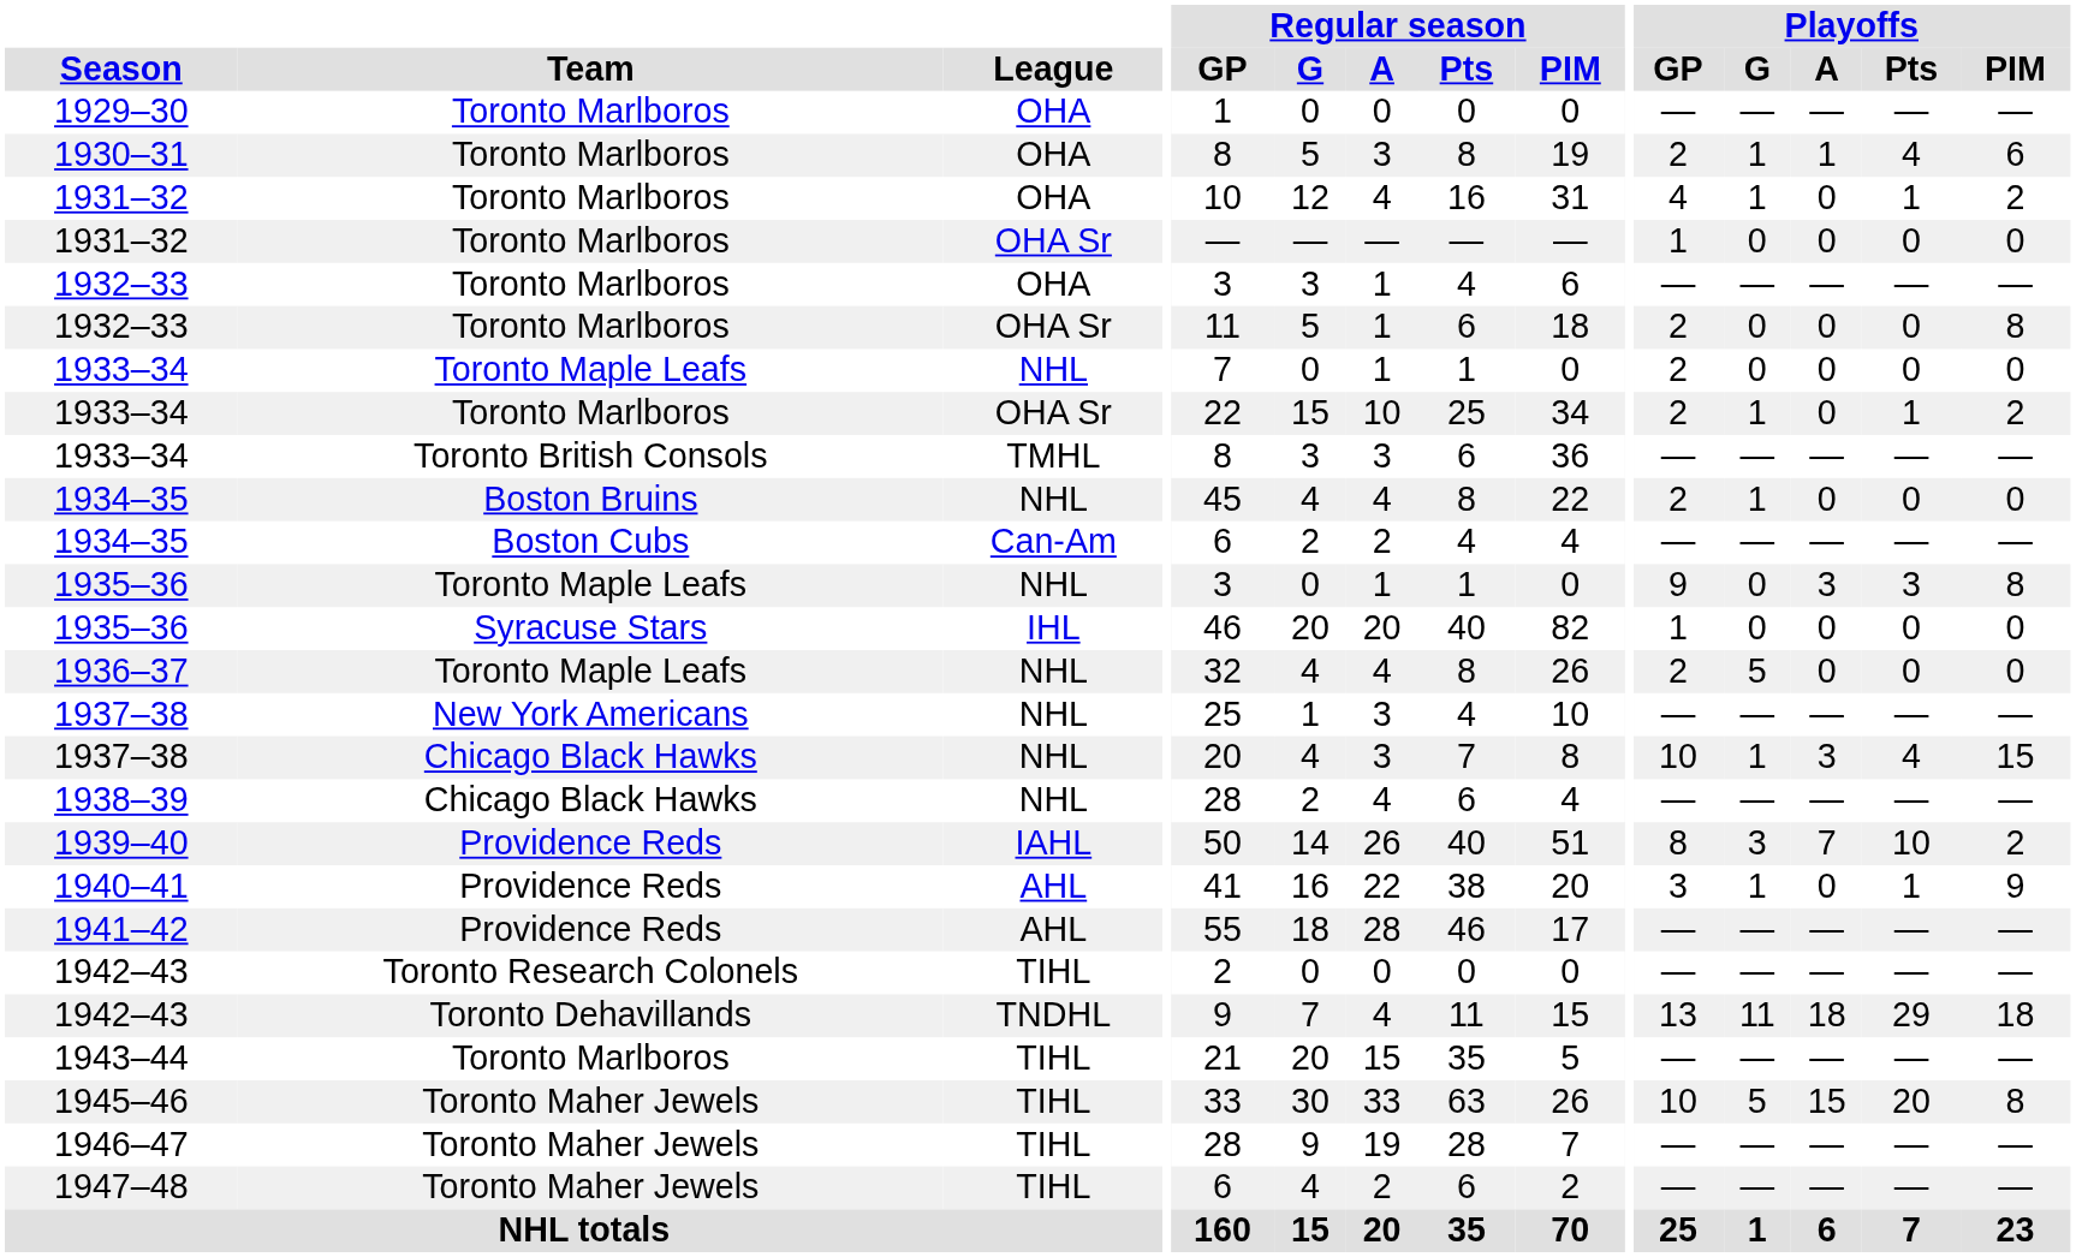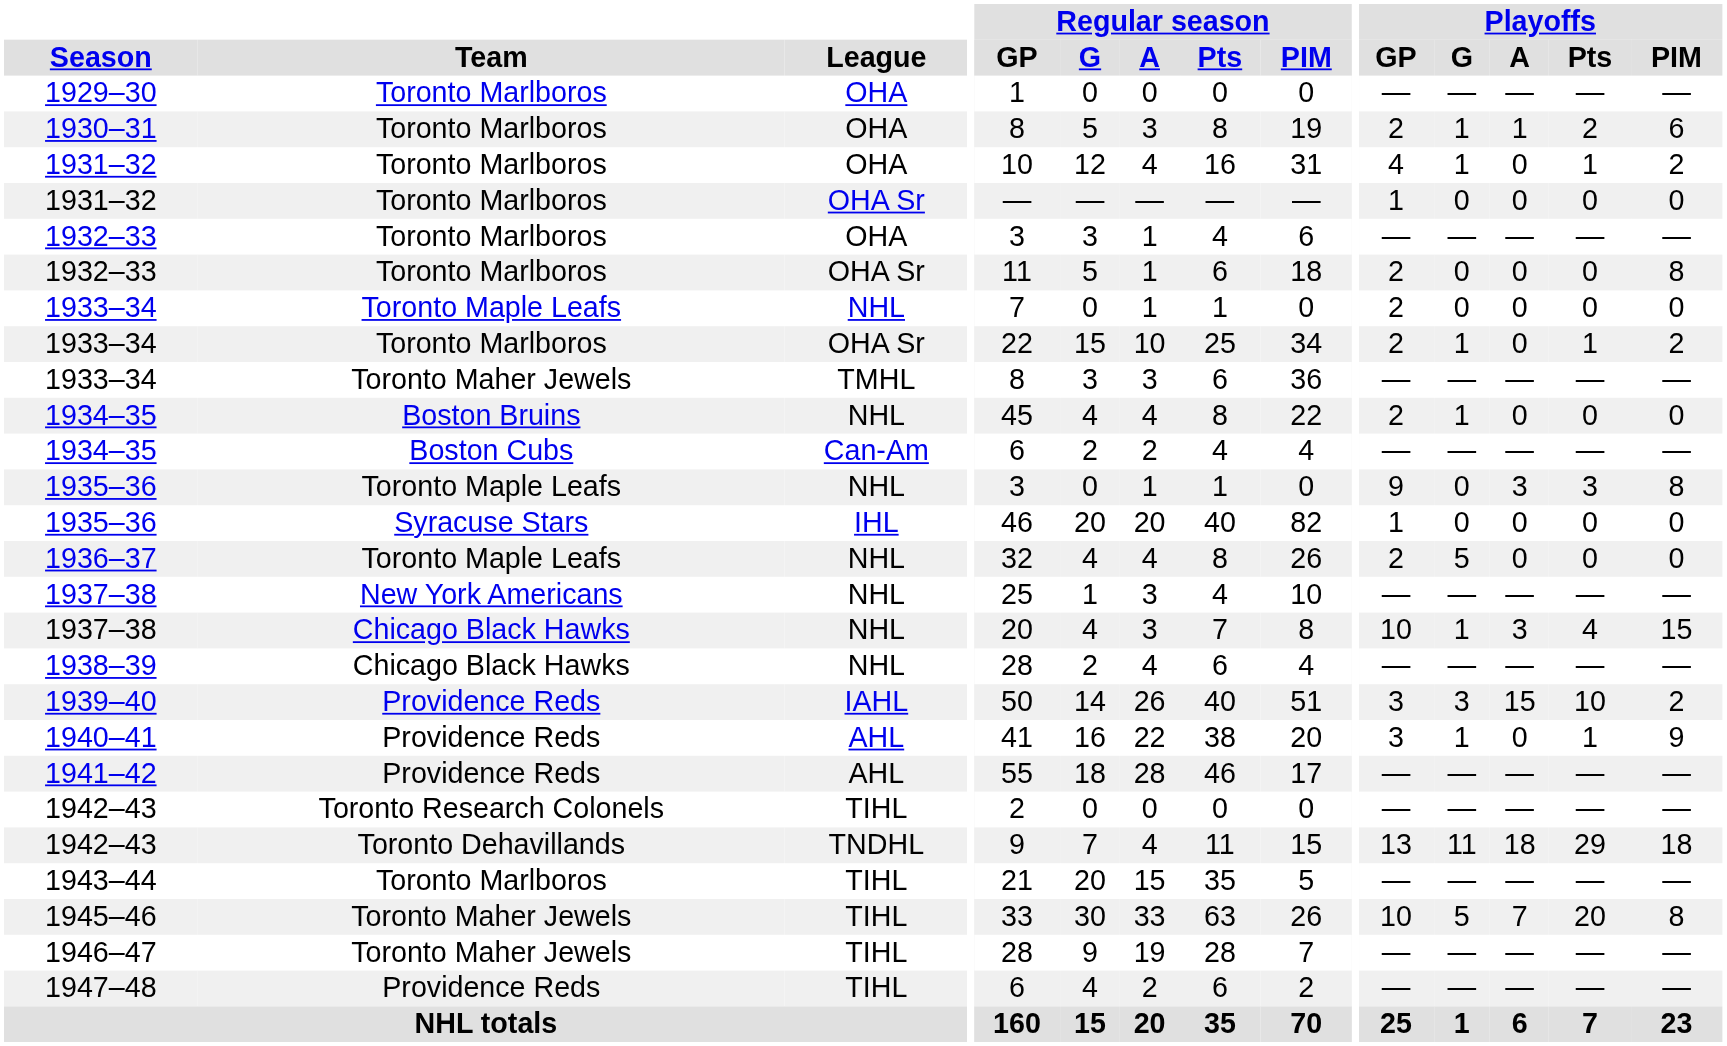1930–31 | Playoffs / Pts: 4 -> 2
1933–34 / TMHL | Team: Toronto British Consols -> Toronto Maher Jewels
1939–40 | Playoffs / GP: 8 -> 3
1939–40 | Playoffs / A: 7 -> 15
1945–46 | Playoffs / A: 15 -> 7
1947–48 | Team: Toronto Maher Jewels -> Providence Reds
